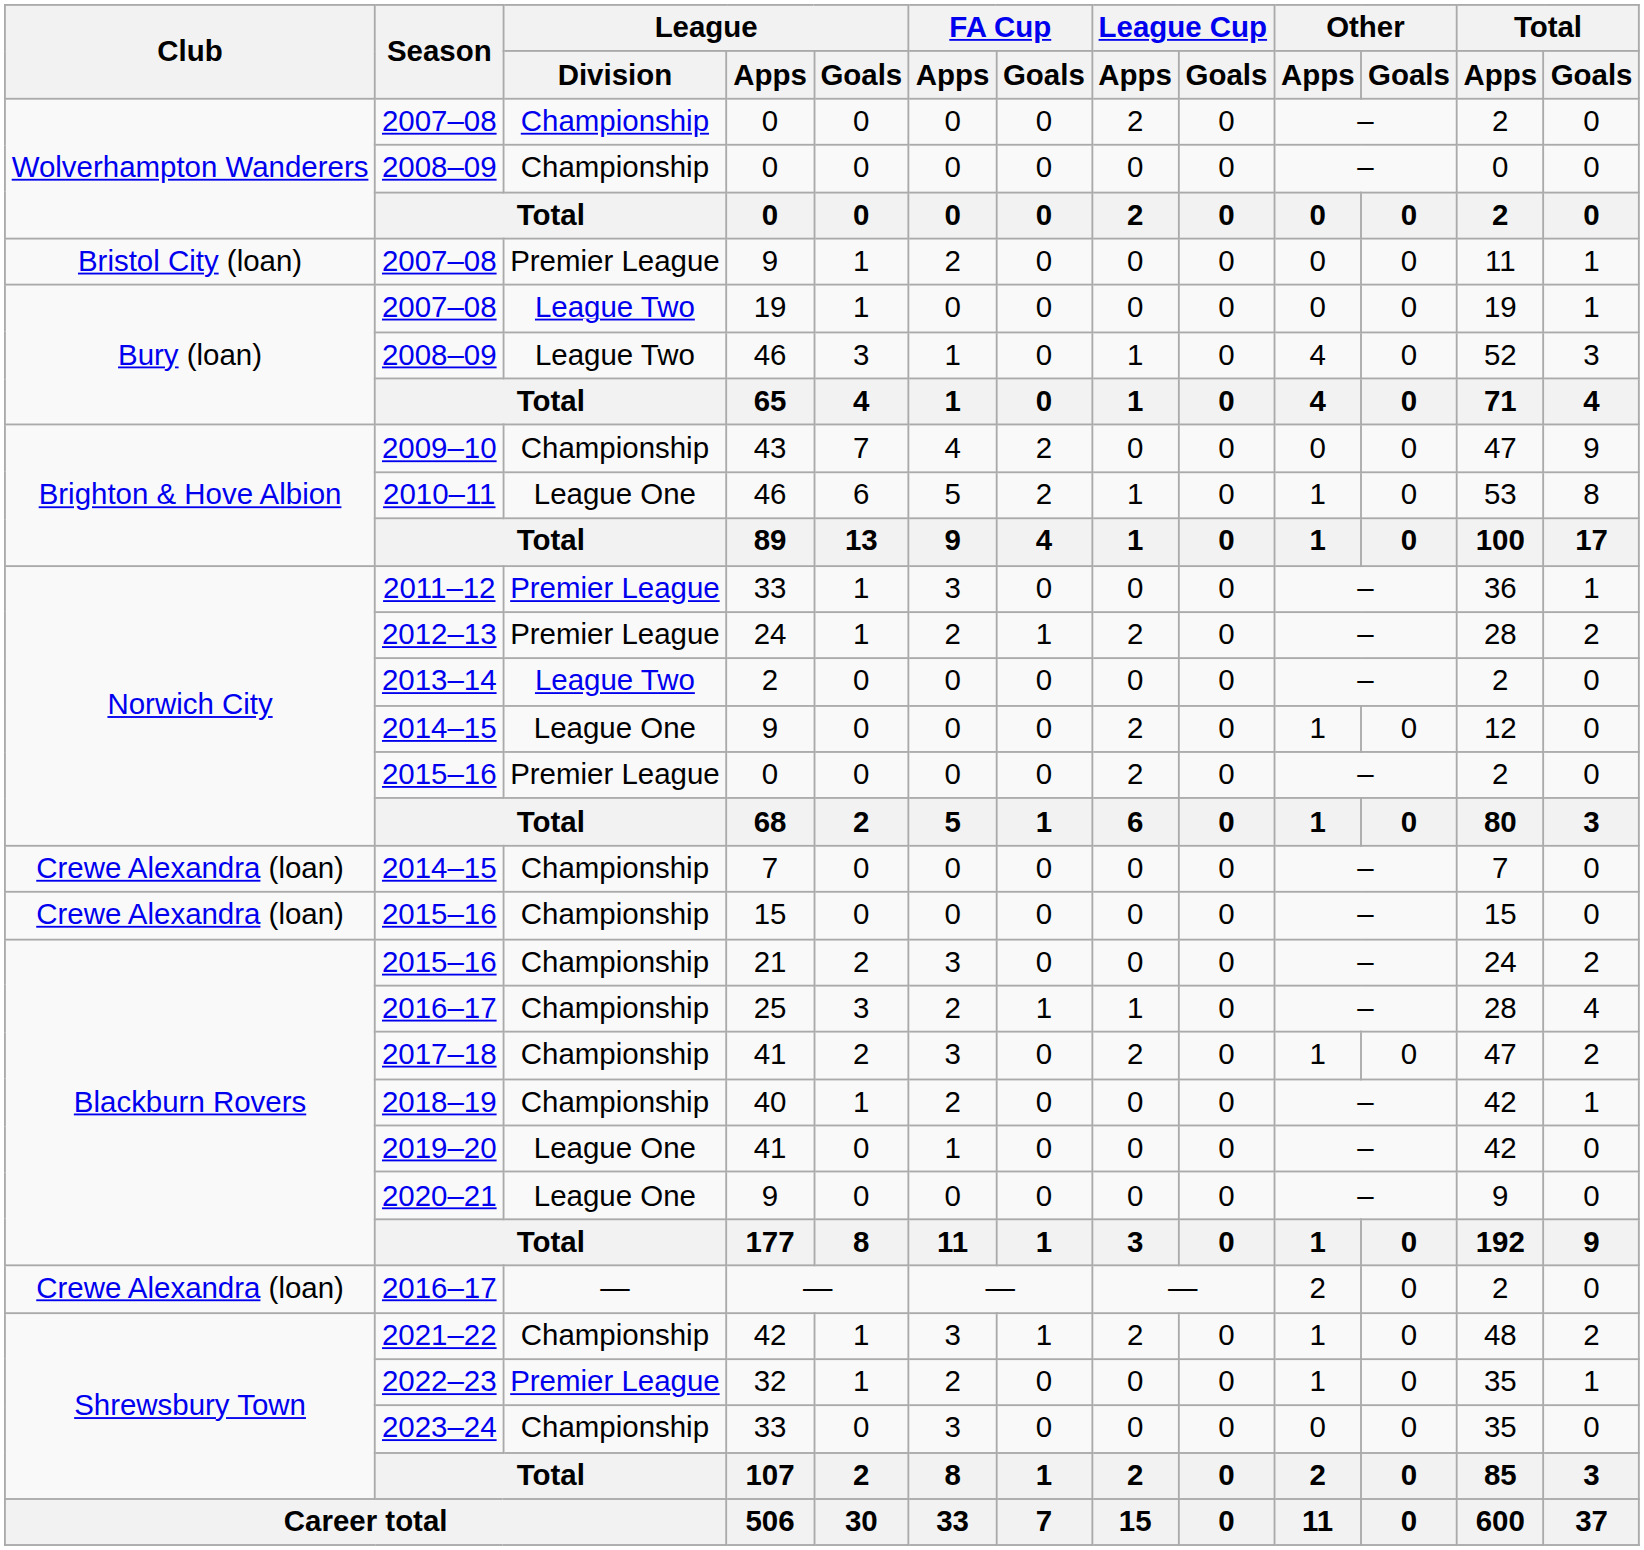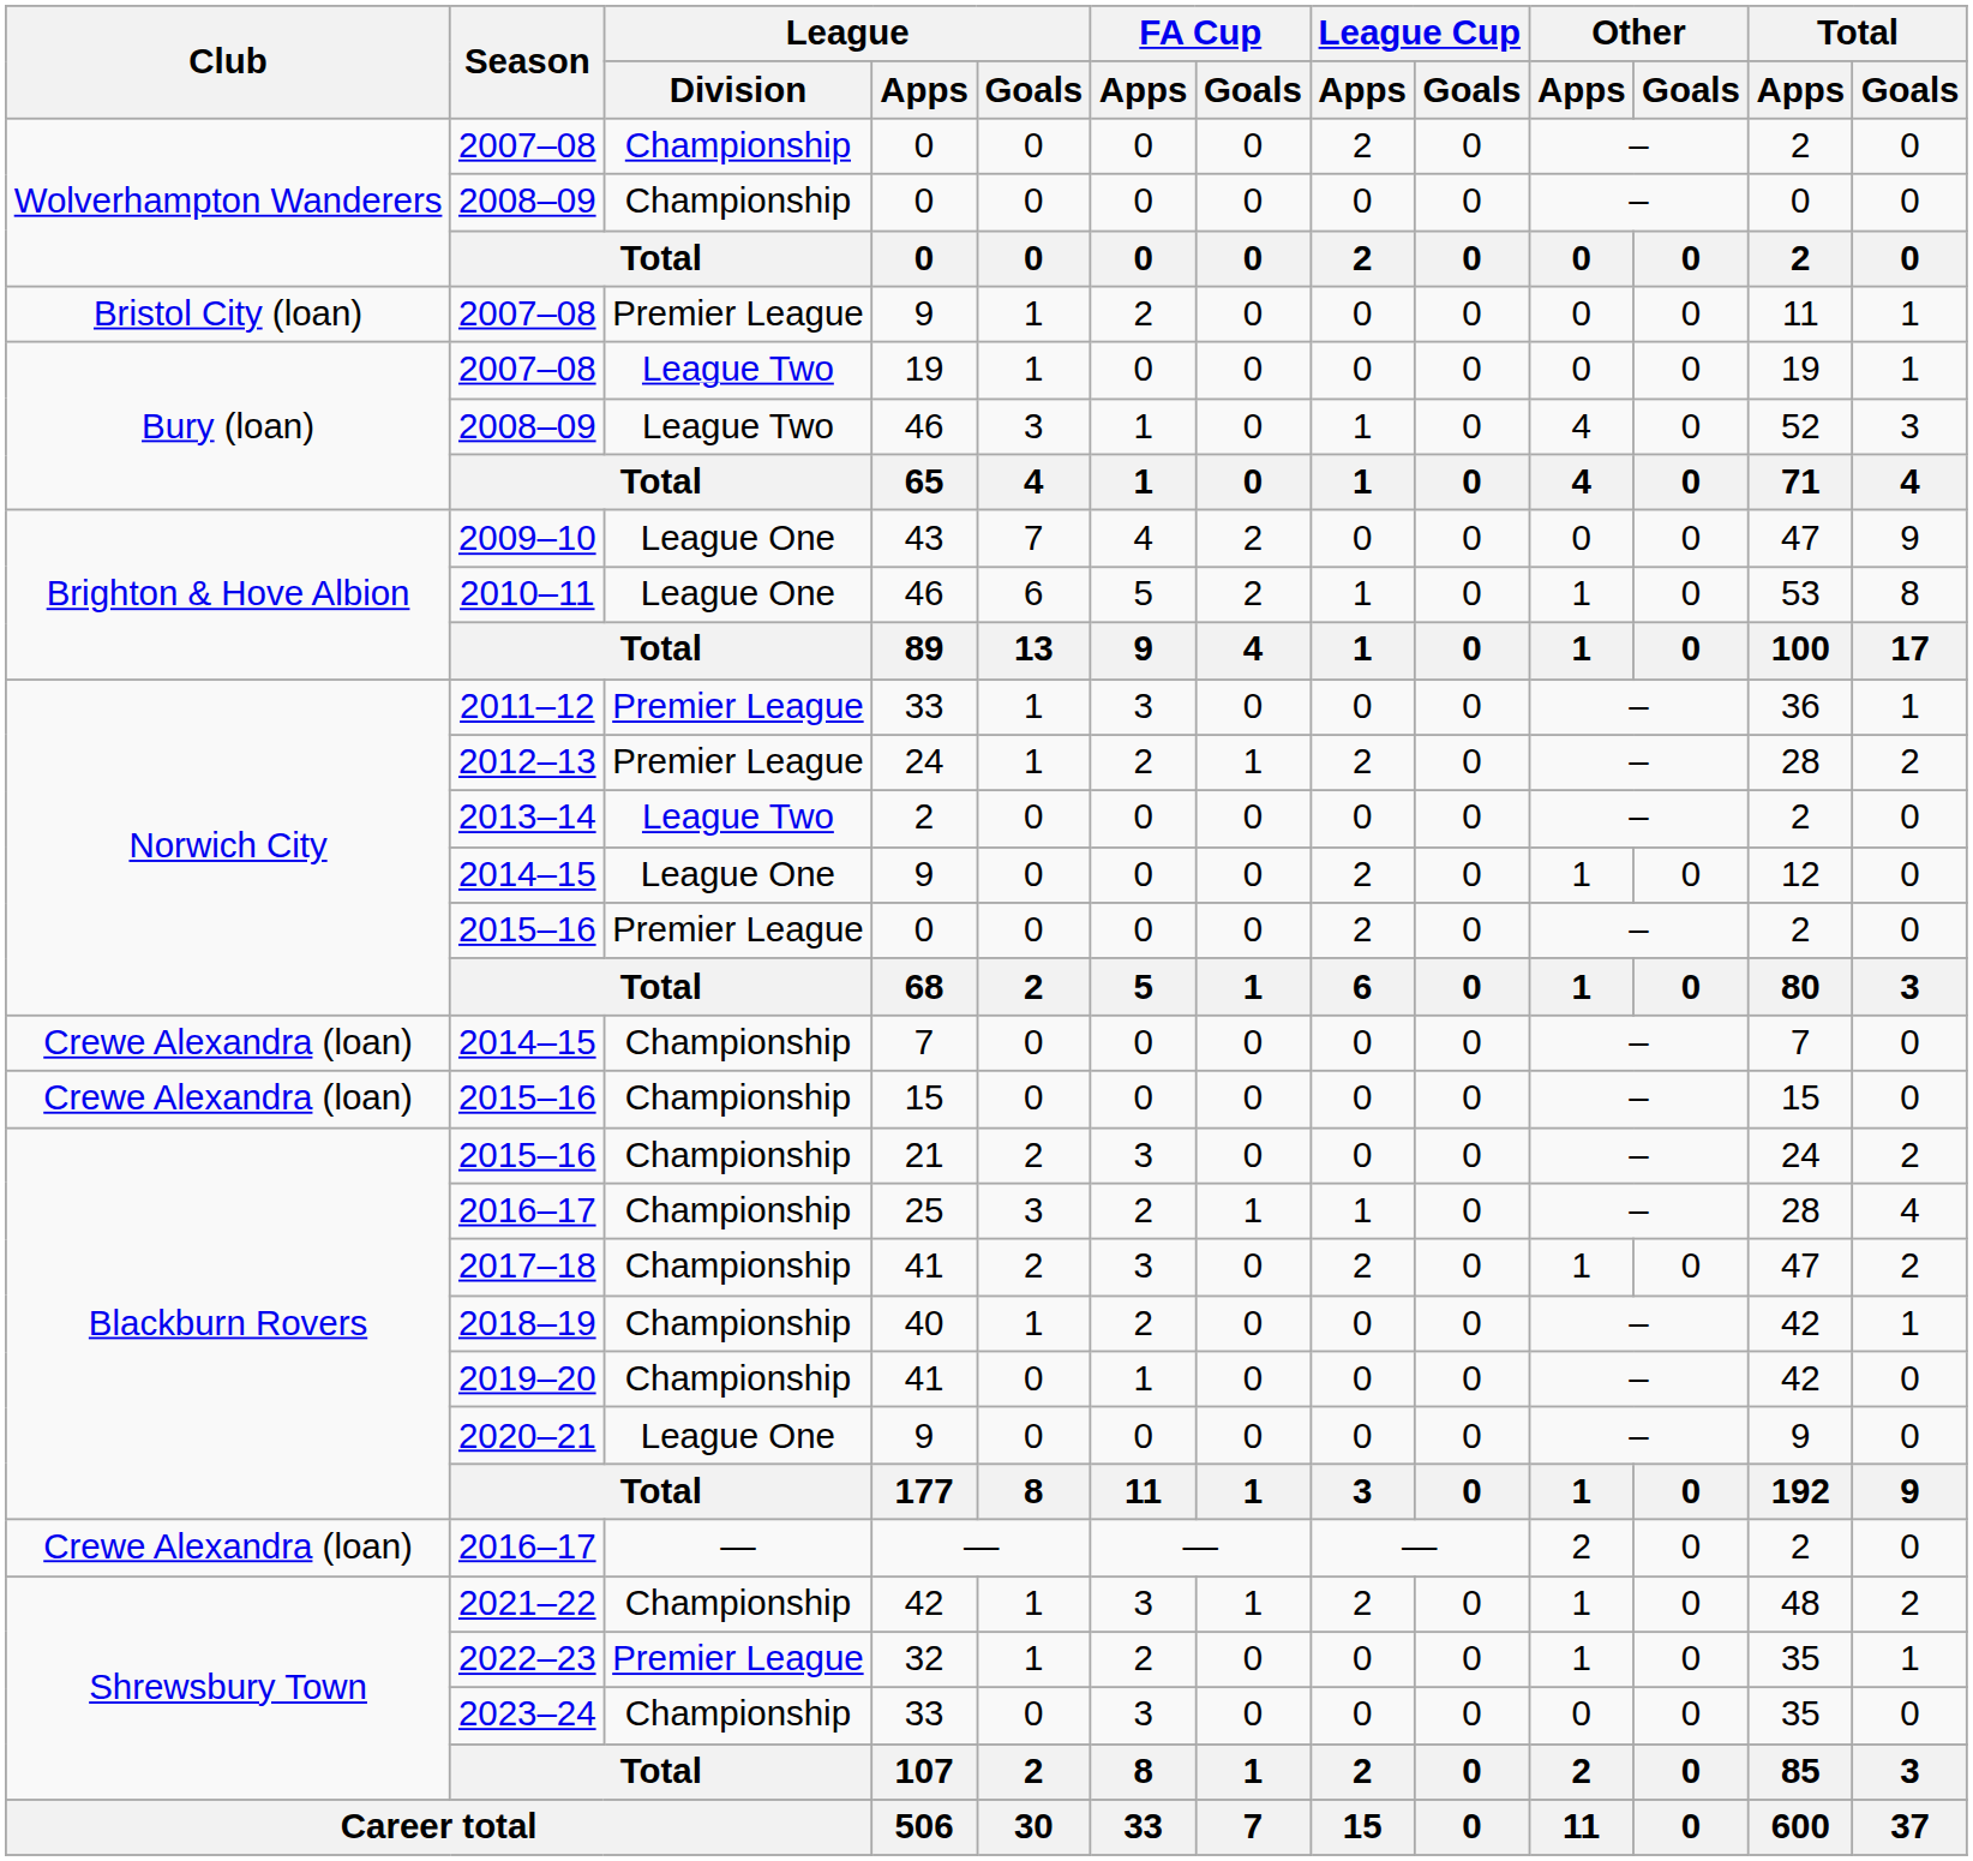2009–10 | League / Division: Championship -> League One
2019–20 | League / Division: League One -> Championship
